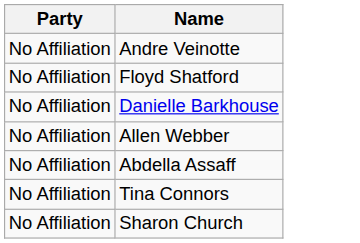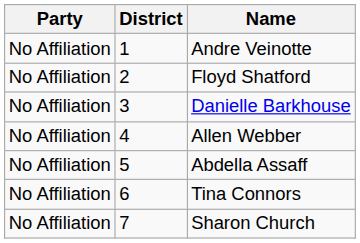+ column: District | 1 | 2 | 3 | 4 | 5 | 6 | 7
